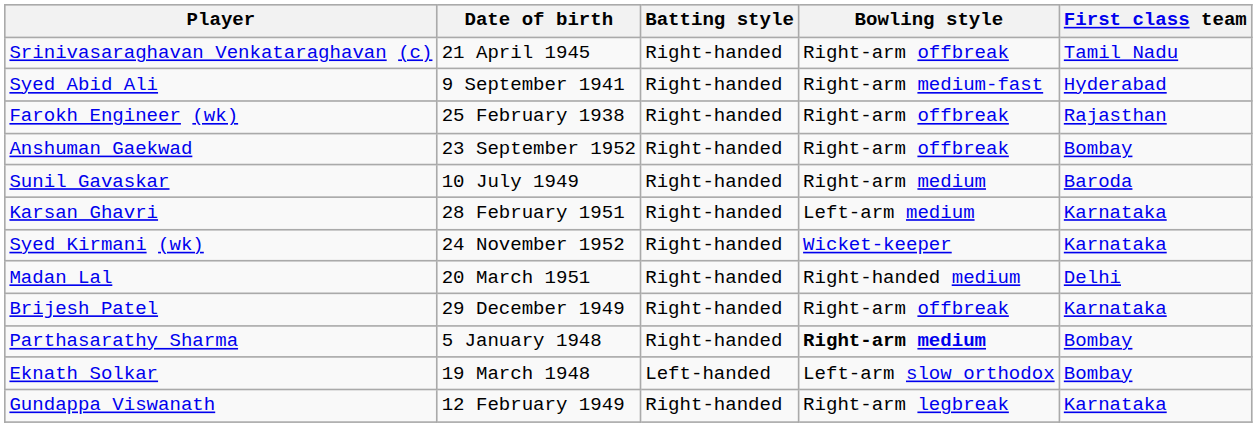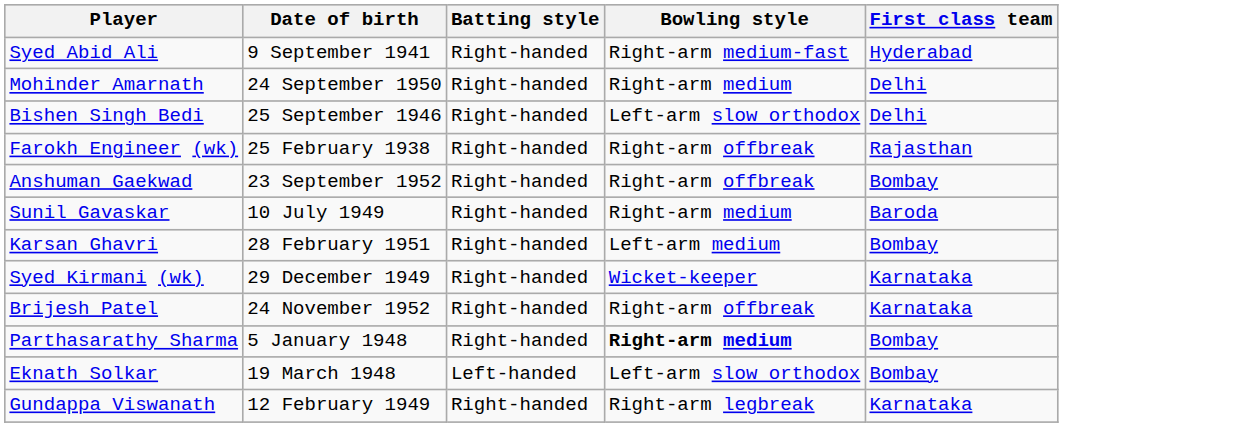- row: Srinivasaraghavan Venkataraghavan (c) | 21 April 1945 | Right-handed | Right-arm offbreak | Tamil Nadu
+ row: Mohinder Amarnath | 24 September 1950 | Right-handed | Right-arm medium | Delhi
+ row: Bishen Singh Bedi | 25 September 1946 | Right-handed | Left-arm slow orthodox | Delhi
Karsan Ghavri | First class team: Karnataka -> Bombay
Syed Kirmani (wk) | Date of birth: 24 November 1952 -> 29 December 1949
- row: Madan Lal | 20 March 1951 | Right-handed | Right-handed medium | Delhi
Brijesh Patel | Date of birth: 29 December 1949 -> 24 November 1952
